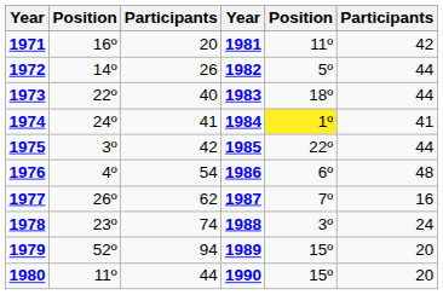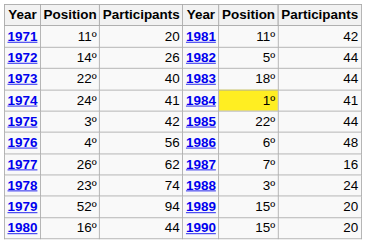1971 | column 2: 16º -> 11º
1976 | column 3: 54 -> 56
1980 | column 2: 11º -> 16º
